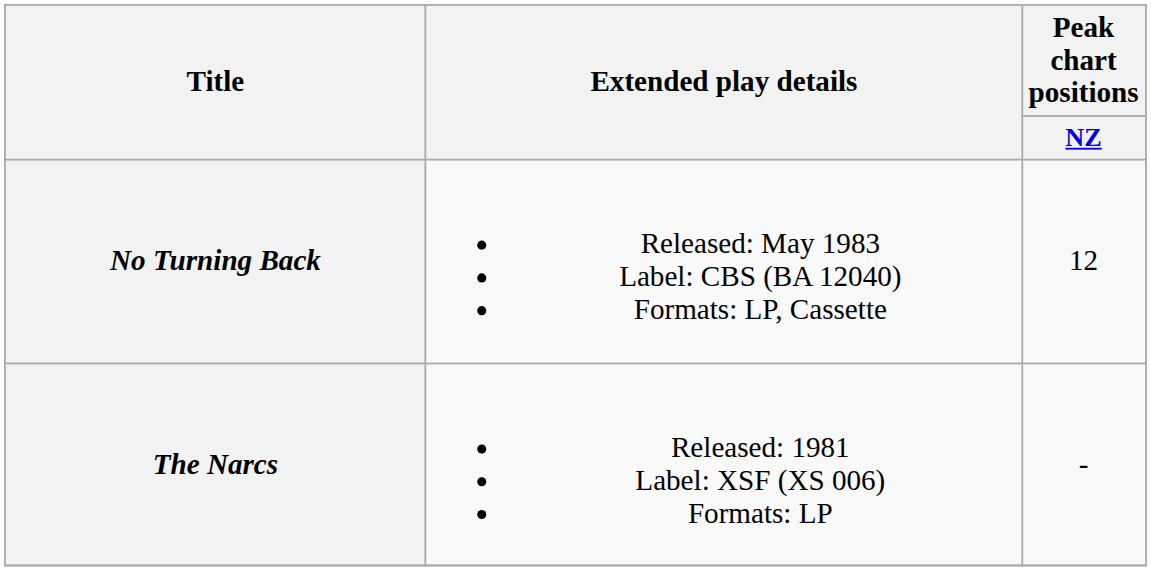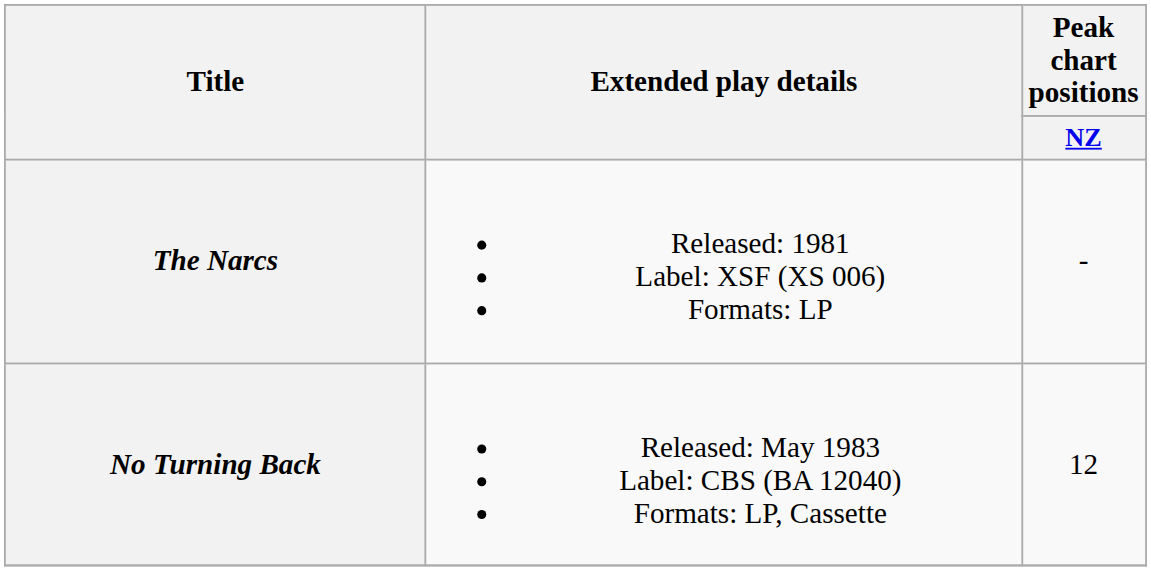rows swapped: The Narcs <-> No Turning Back
